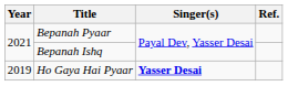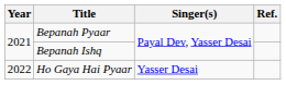Ho Gaya Hai Pyaar | Year: 2019 -> 2022
Ho Gaya Hai Pyaar | Singer(s): bold -> normal
